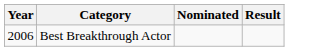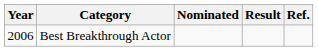+ column: Ref.
